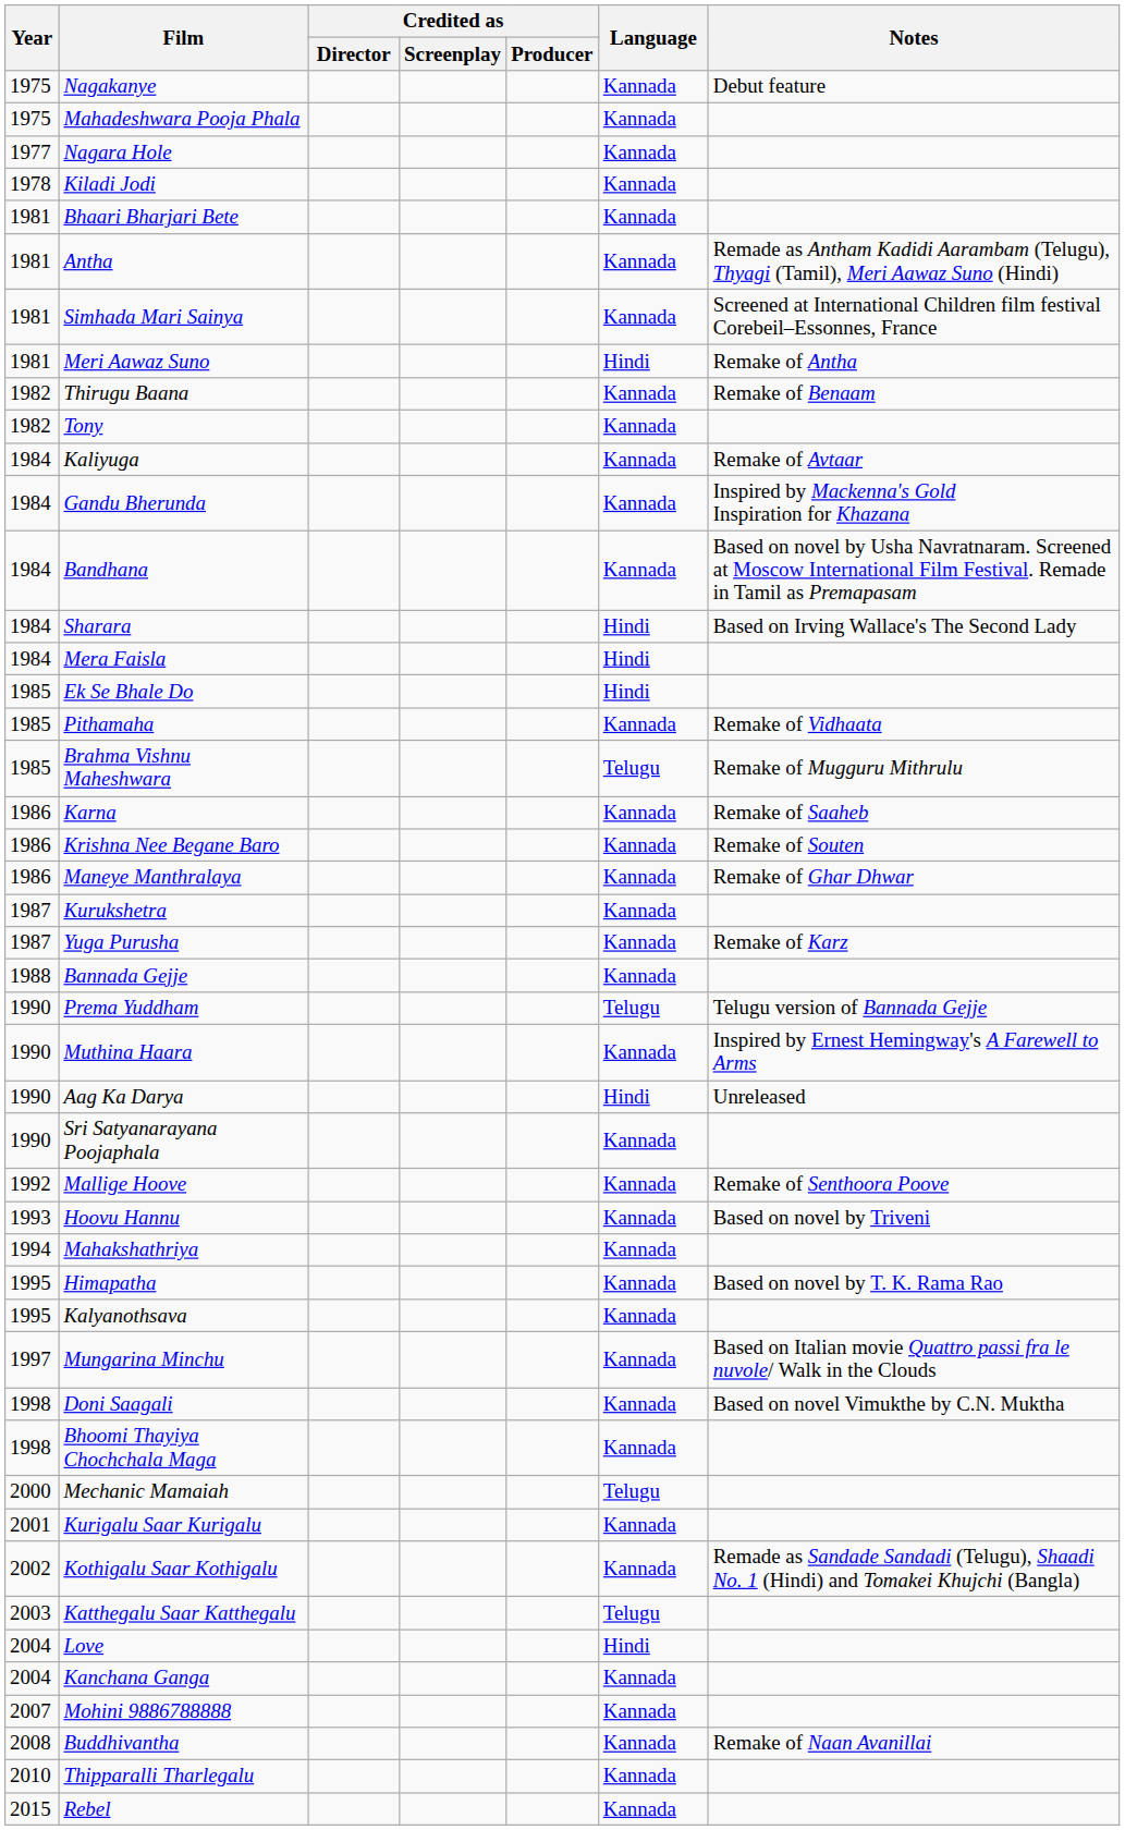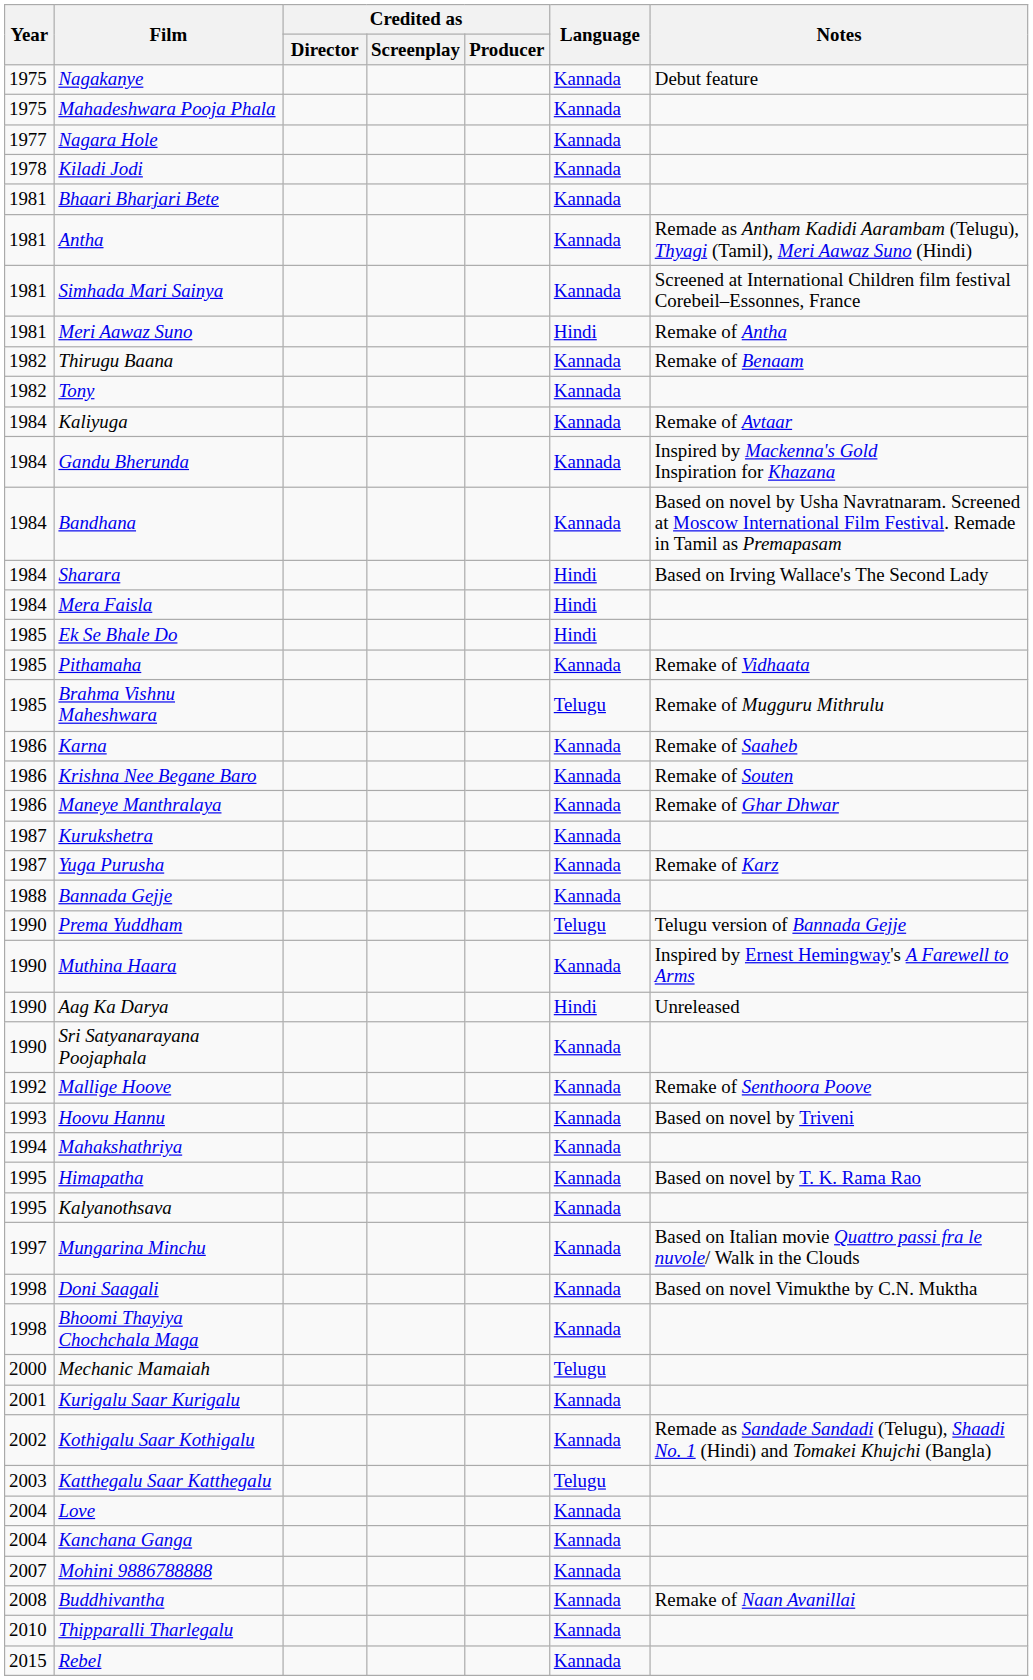Love | Language: Hindi -> Kannada
